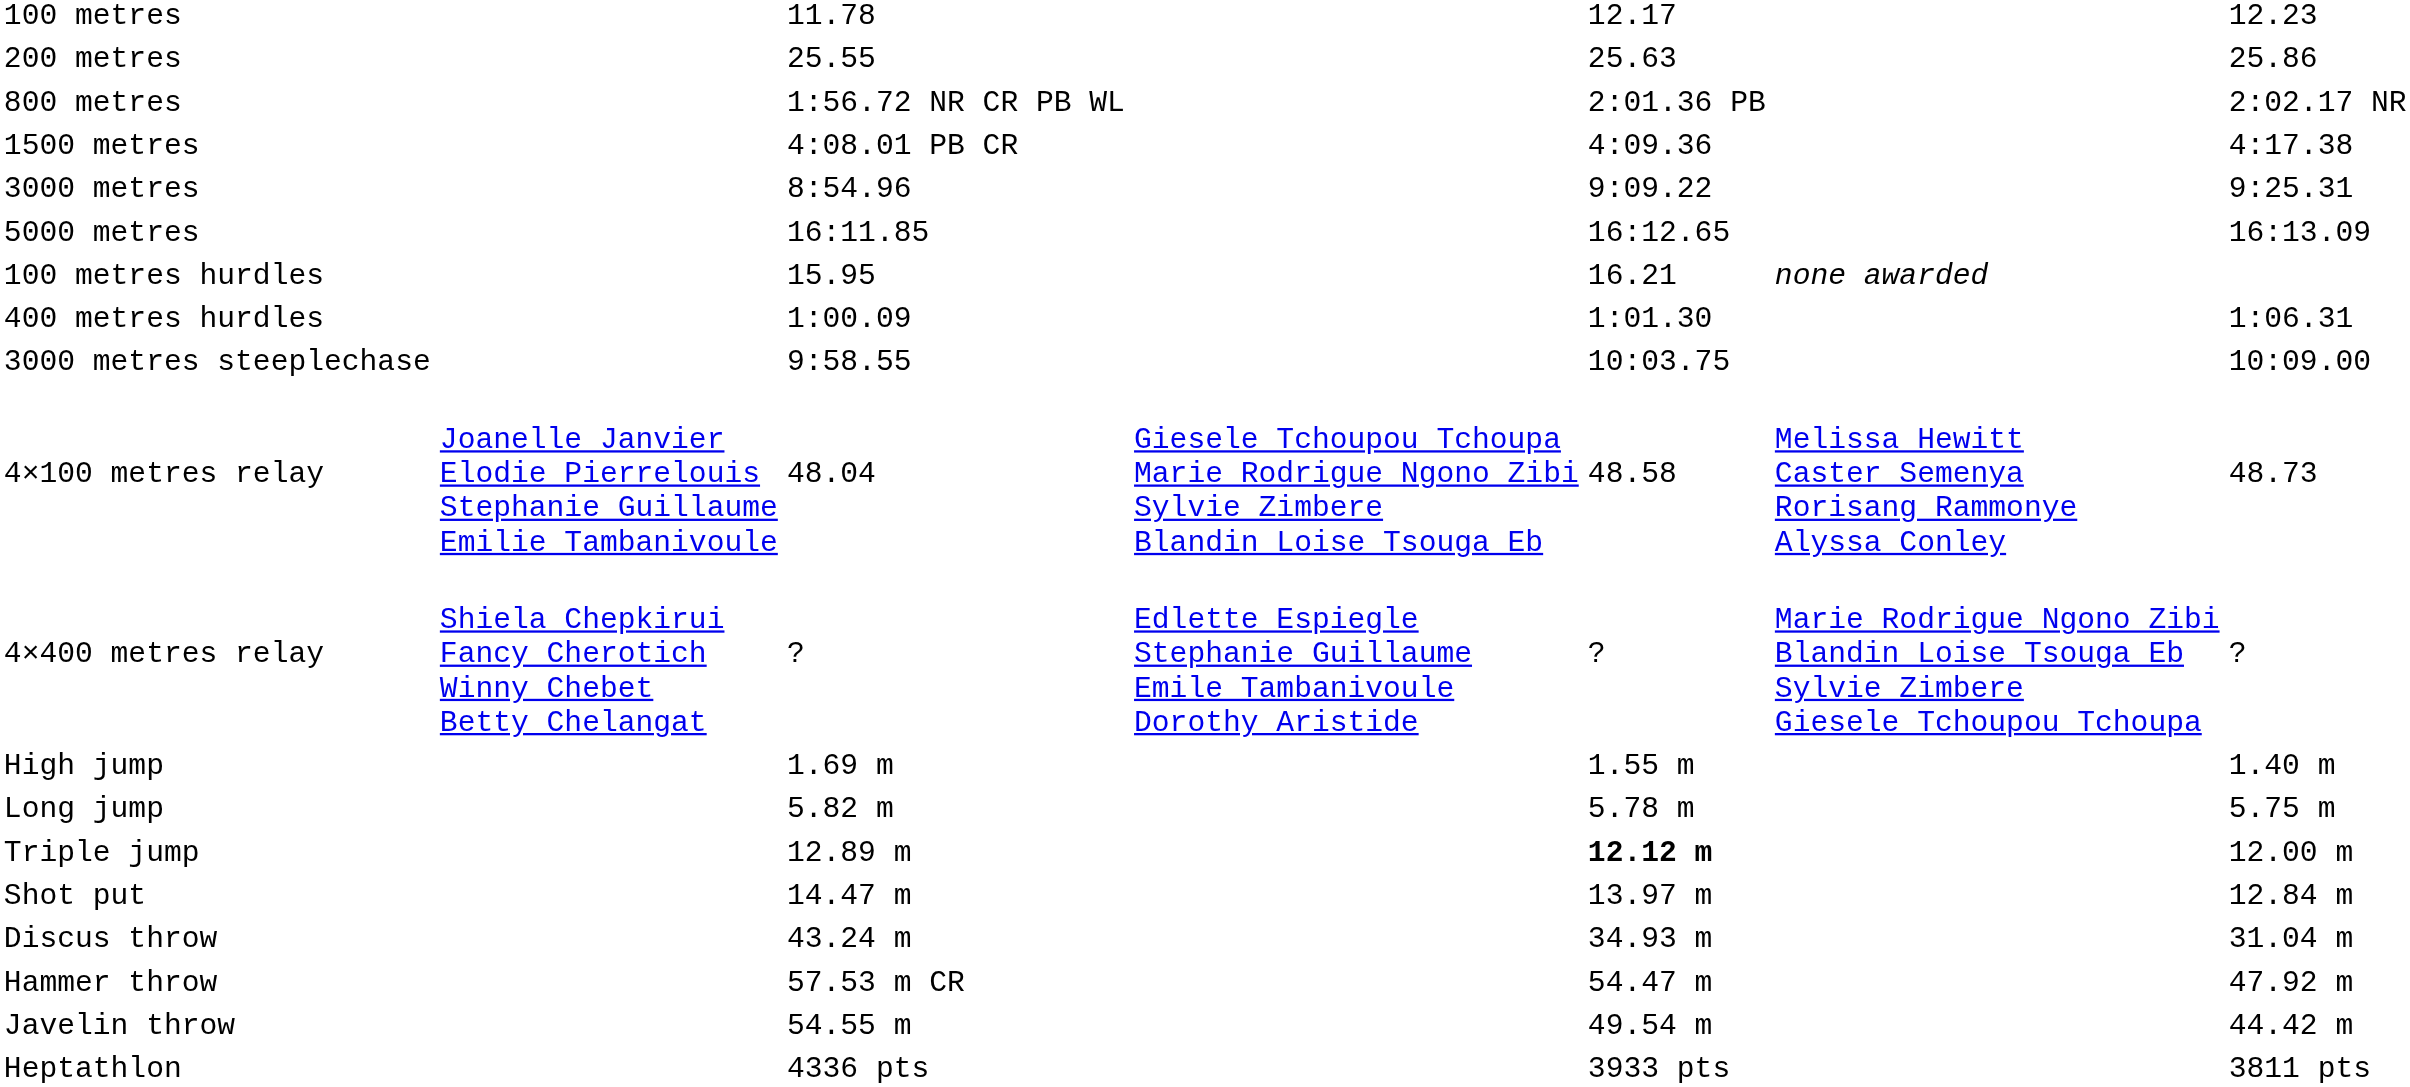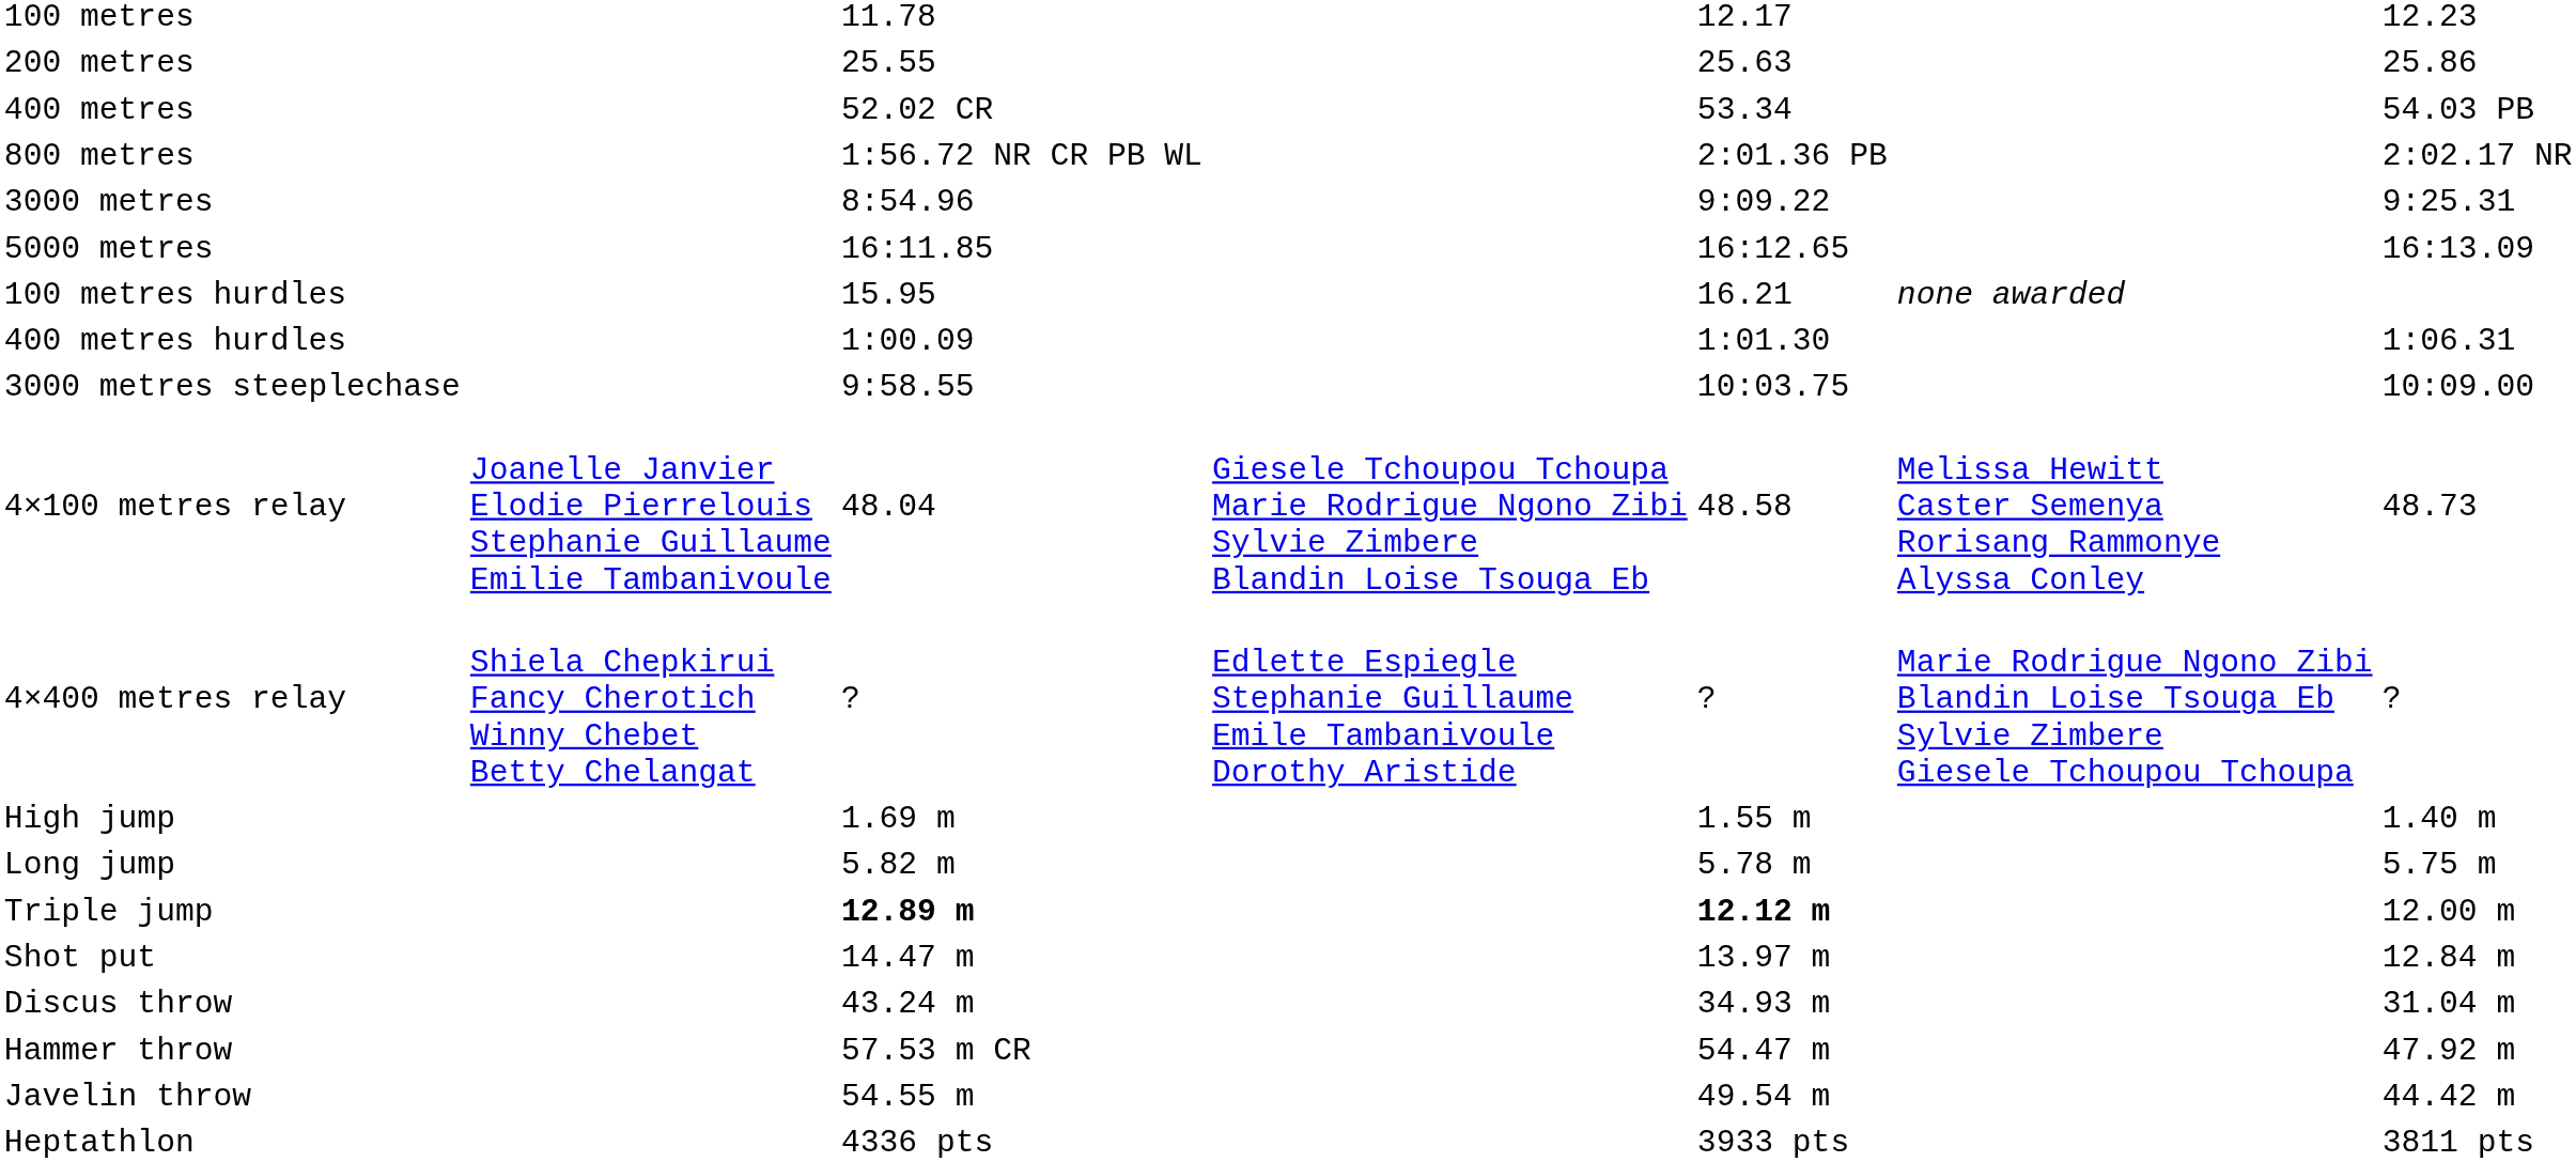+ row: 400 metres | 52.02 CR | 53.34 | 54.03 PB
- row: 1500 metres | 4:08.01 PB CR | 4:09.36 | 4:17.38
Triple jump | column 3: normal -> bold
